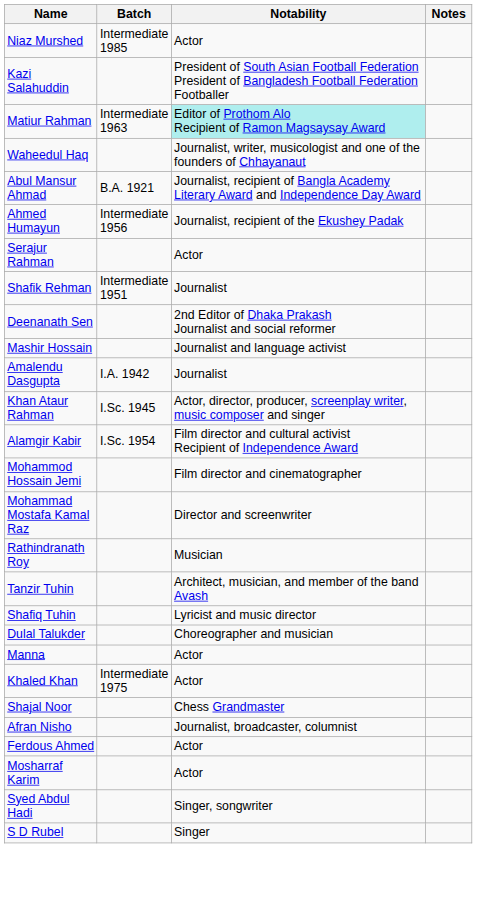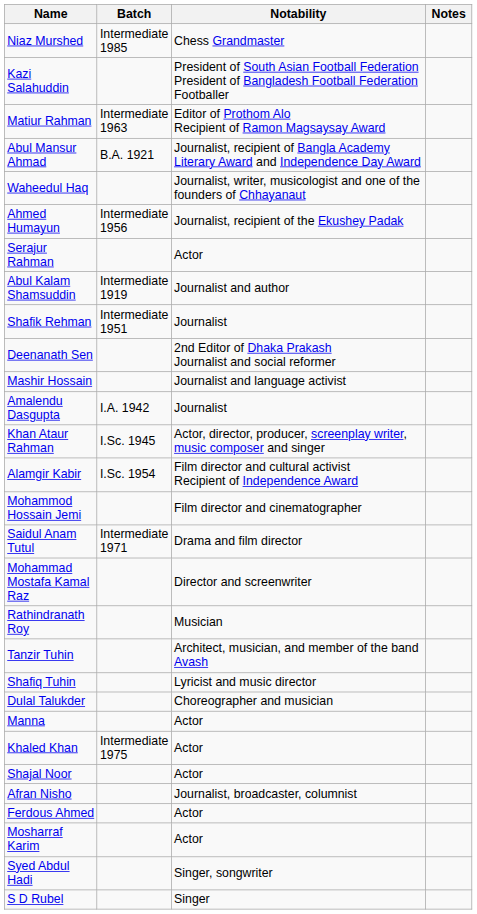Niaz Murshed | Notability: Actor -> Chess Grandmaster
Matiur Rahman | Notability: paleturquoise background -> no background
rows swapped: Waheedul Haq <-> Abul Mansur Ahmad
+ row: Abul Kalam Shamsuddin | Intermediate 1919 | Journalist and author
+ row: Saidul Anam Tutul | Intermediate 1971 | Drama and film director
Shajal Noor | Notability: Chess Grandmaster -> Actor
